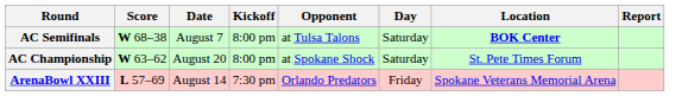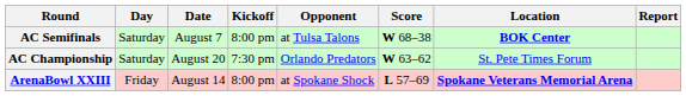columns swapped: Day <-> Score
AC Championship | Kickoff: 8:00 pm -> 7:30 pm
AC Championship | Opponent: at Spokane Shock -> Orlando Predators
ArenaBowl XXIII | Kickoff: 7:30 pm -> 8:00 pm
ArenaBowl XXIII | Opponent: Orlando Predators -> at Spokane Shock
ArenaBowl XXIII | Location: normal -> bold
